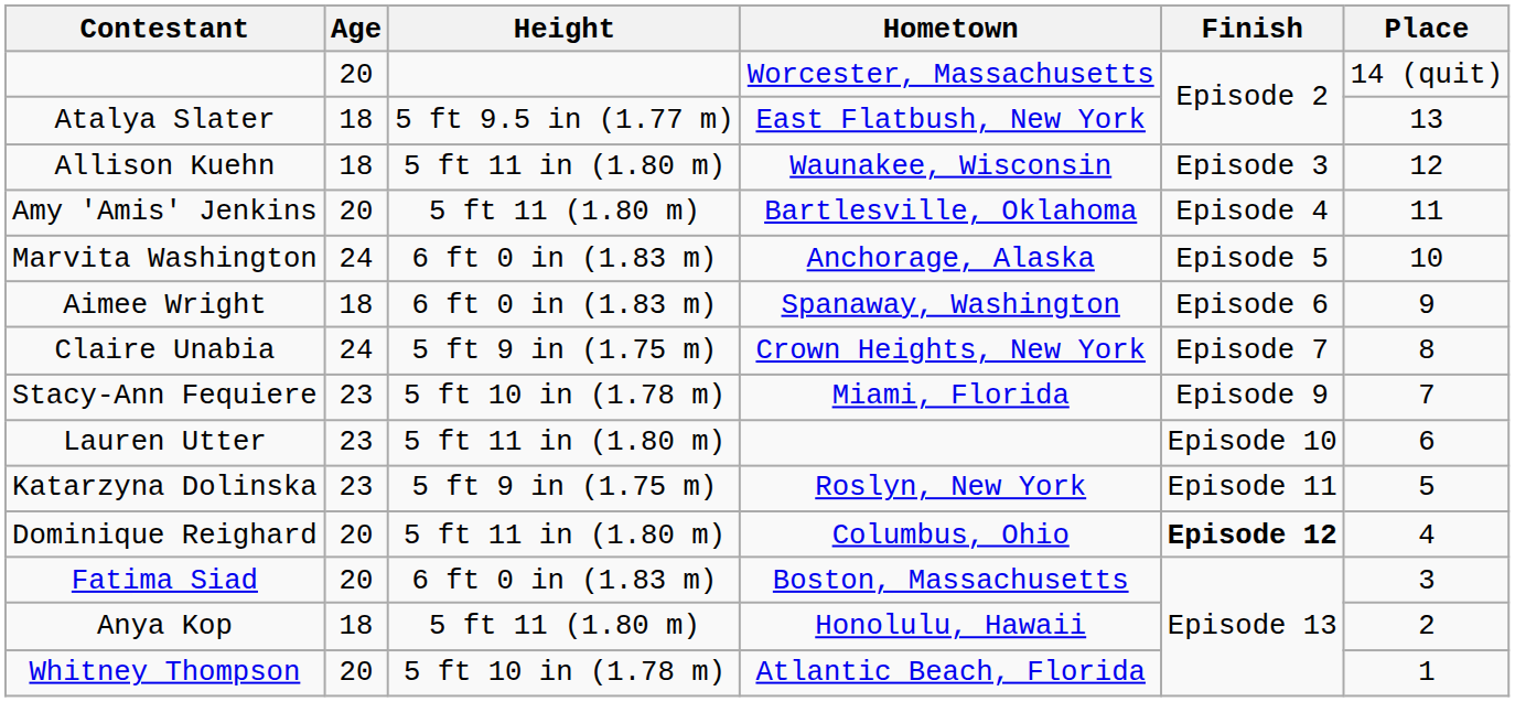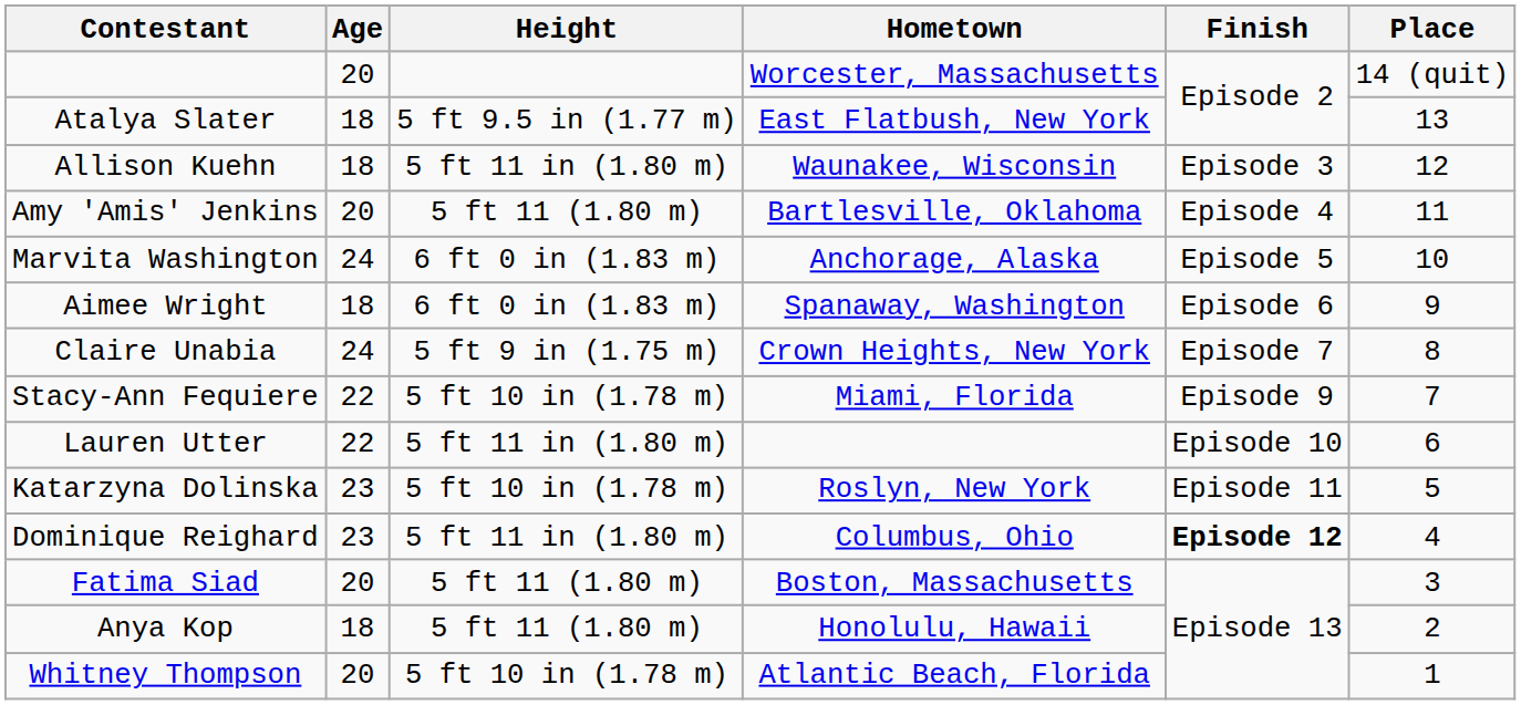Stacy-Ann Fequiere | Age: 23 -> 22
Lauren Utter | Age: 23 -> 22
Katarzyna Dolinska | Height: 5 ft 9 in (1.75 m) -> 5 ft 10 in (1.78 m)
Dominique Reighard | Age: 20 -> 23
Fatima Siad | Height: 6 ft 0 in (1.83 m) -> 5 ft 11 (1.80 m)
